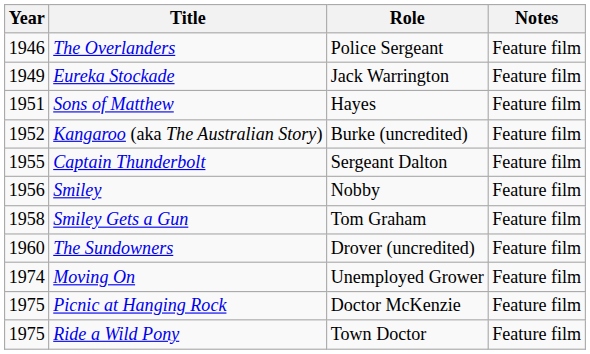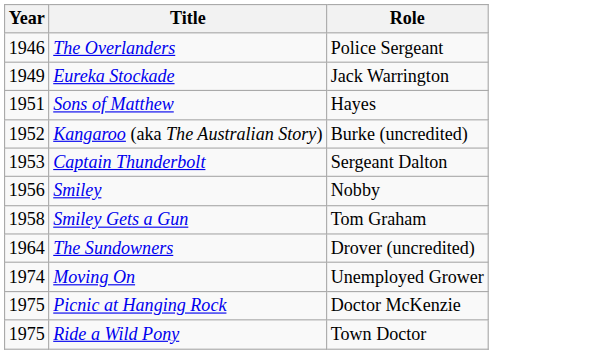- column: Notes | Feature film | Feature film | Feature film | Feature film | Feature film | Feature film | Feature film | Feature film | Feature film | Feature film | Feature film
Captain Thunderbolt | Year: 1955 -> 1953
The Sundowners | Year: 1960 -> 1964
